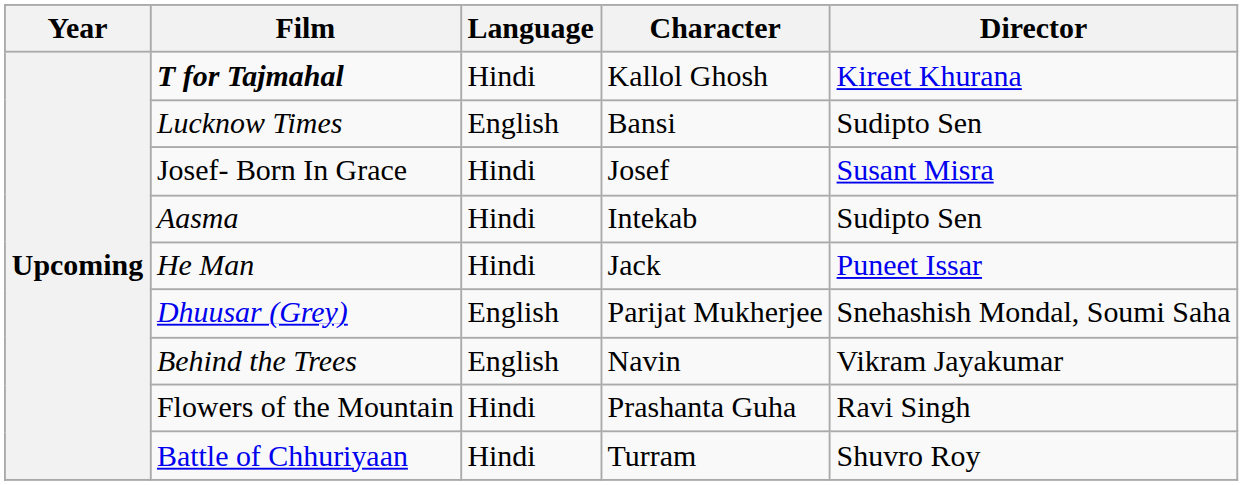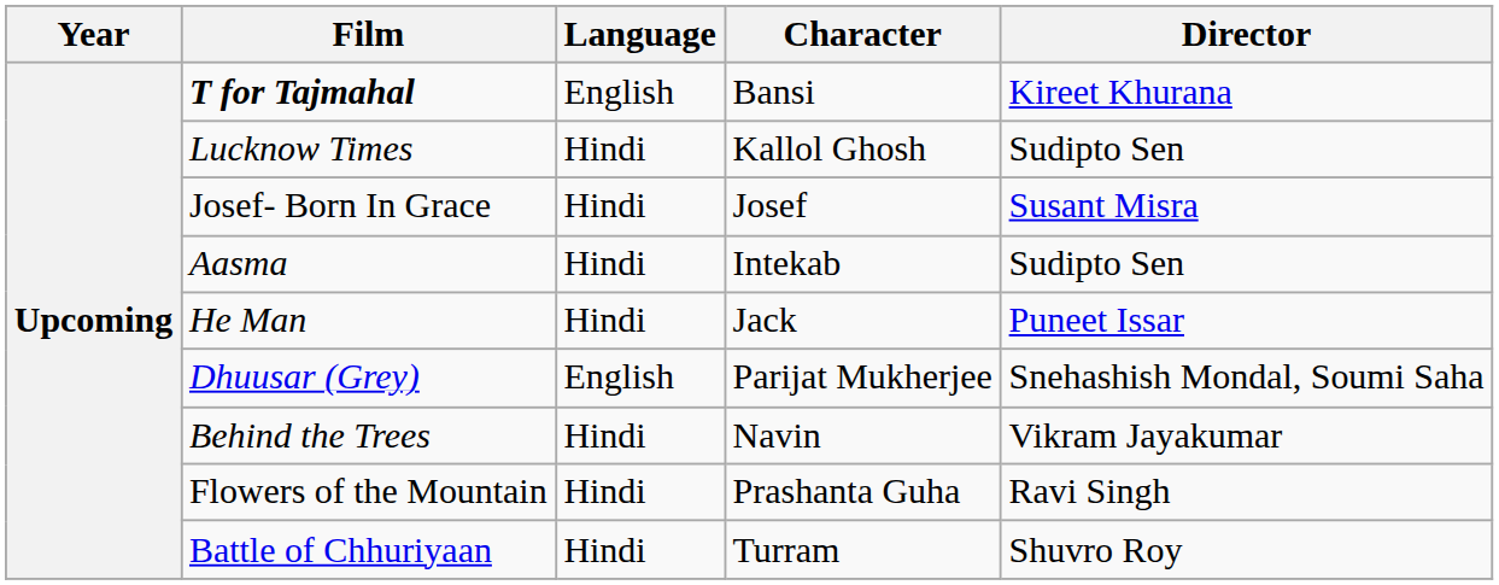T for Tajmahal | Language: Hindi -> English
T for Tajmahal | Character: Kallol Ghosh -> Bansi
Lucknow Times | Language: English -> Hindi
Lucknow Times | Character: Bansi -> Kallol Ghosh
Behind the Trees | Language: English -> Hindi
